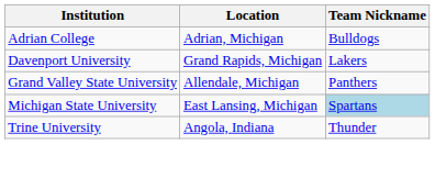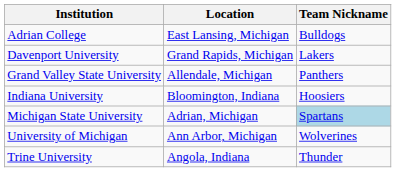Adrian College | Location: Adrian, Michigan -> East Lansing, Michigan
+ row: Indiana University | Bloomington, Indiana | Hoosiers
Michigan State University | Location: East Lansing, Michigan -> Adrian, Michigan
+ row: University of Michigan | Ann Arbor, Michigan | Wolverines
